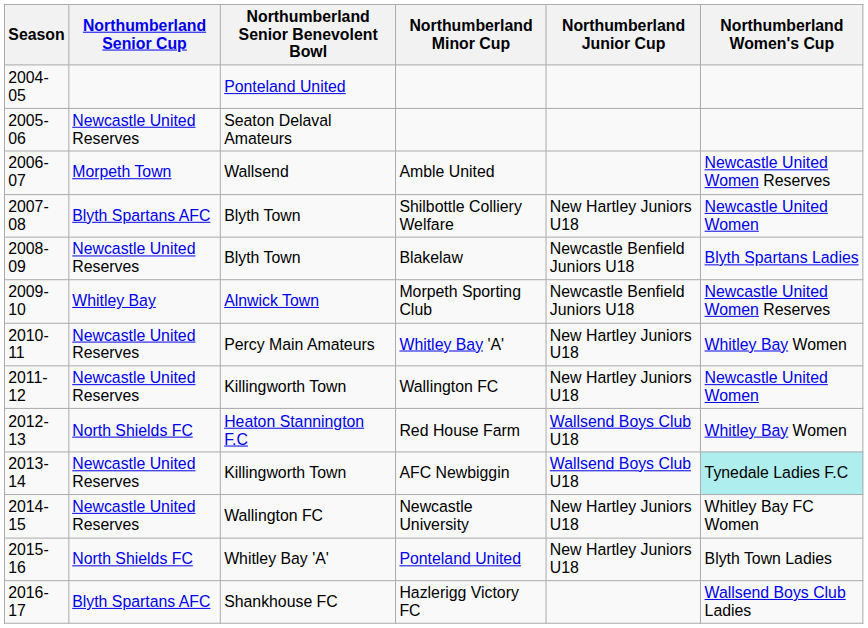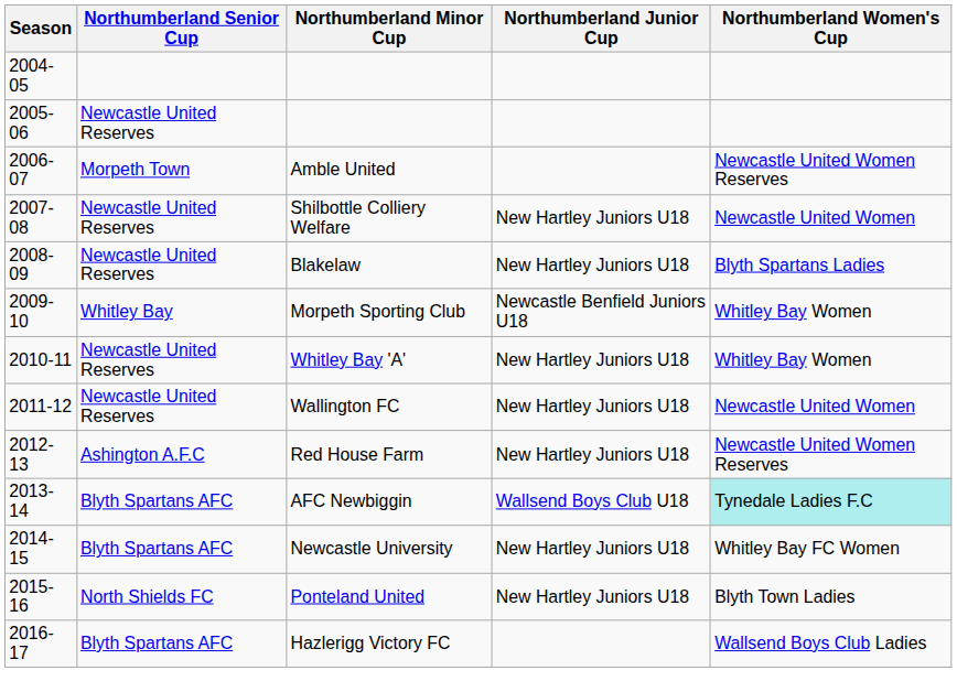- column: Northumberland Senior Benevolent Bowl | Ponteland United | Seaton Delaval Amateurs | Wallsend | Blyth Town | Blyth Town | Alnwick Town | Percy Main Amateurs | Killingworth Town | Heaton Stannington F.C | Killingworth Town | Wallington FC | Whitley Bay 'A' | Shankhouse FC
Shilbottle Colliery Welfare | Northumberland Senior Cup: Blyth Spartans AFC -> Newcastle United Reserves
Blakelaw | Northumberland Junior Cup: Newcastle Benfield Juniors U18 -> New Hartley Juniors U18
Morpeth Sporting Club | Northumberland Women's Cup: Newcastle United Women Reserves -> Whitley Bay Women
Red House Farm | Northumberland Senior Cup: North Shields FC -> Ashington A.F.C
Red House Farm | Northumberland Junior Cup: Wallsend Boys Club U18 -> New Hartley Juniors U18
Red House Farm | Northumberland Women's Cup: Whitley Bay Women -> Newcastle United Women Reserves
AFC Newbiggin | Northumberland Senior Cup: Newcastle United Reserves -> Blyth Spartans AFC
Newcastle University | Northumberland Senior Cup: Newcastle United Reserves -> Blyth Spartans AFC
